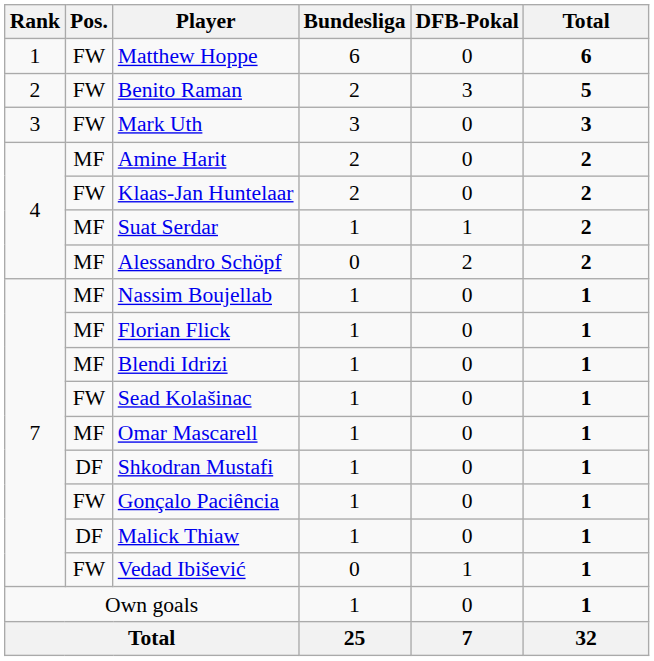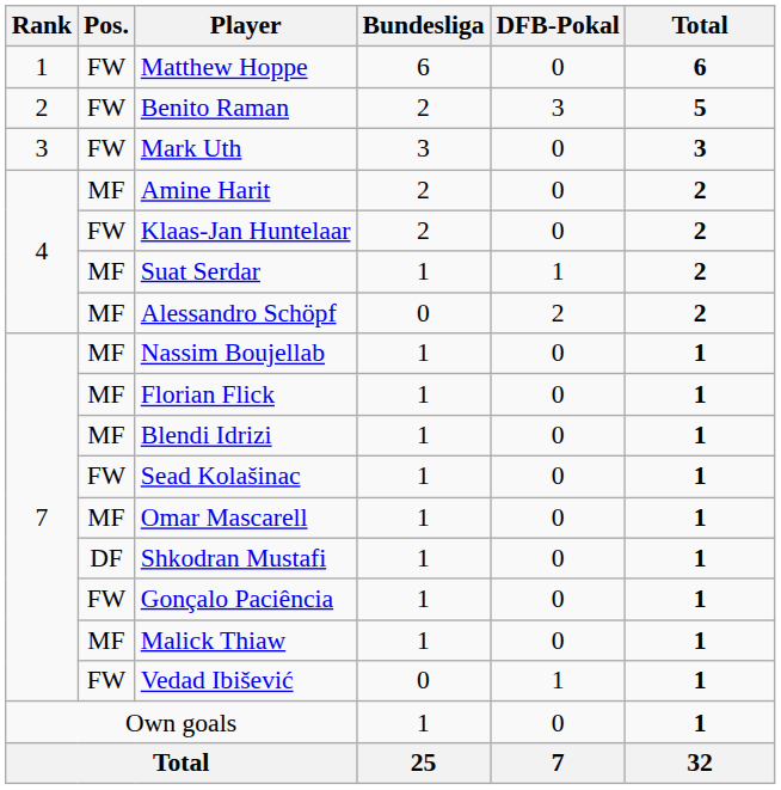Malick Thiaw | Pos.: DF -> MF
